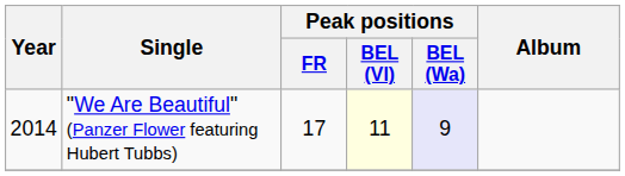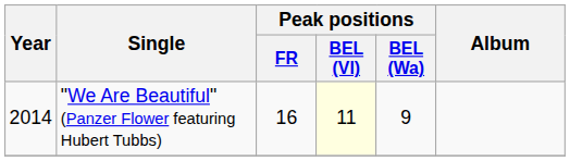"We Are Beautiful" (Panzer Flower featuring Hubert Tubbs) | Peak positions / FR: 17 -> 16
"We Are Beautiful" (Panzer Flower featuring Hubert Tubbs) | Peak positions / BEL (Wa): lavender background -> no background
